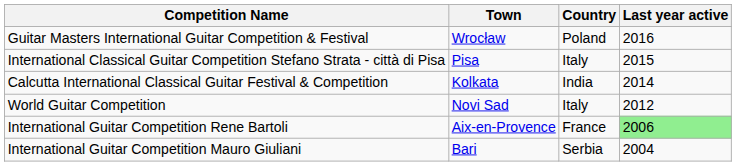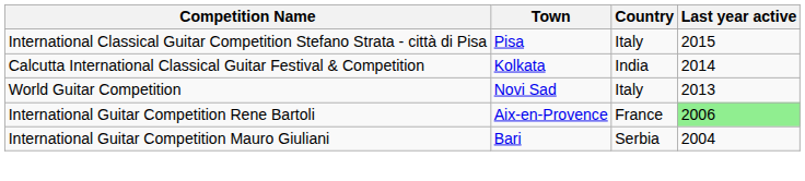- row: Guitar Masters International Guitar Competition & Festival | Wrocław | Poland | 2016
World Guitar Competition | Last year active: 2012 -> 2013
